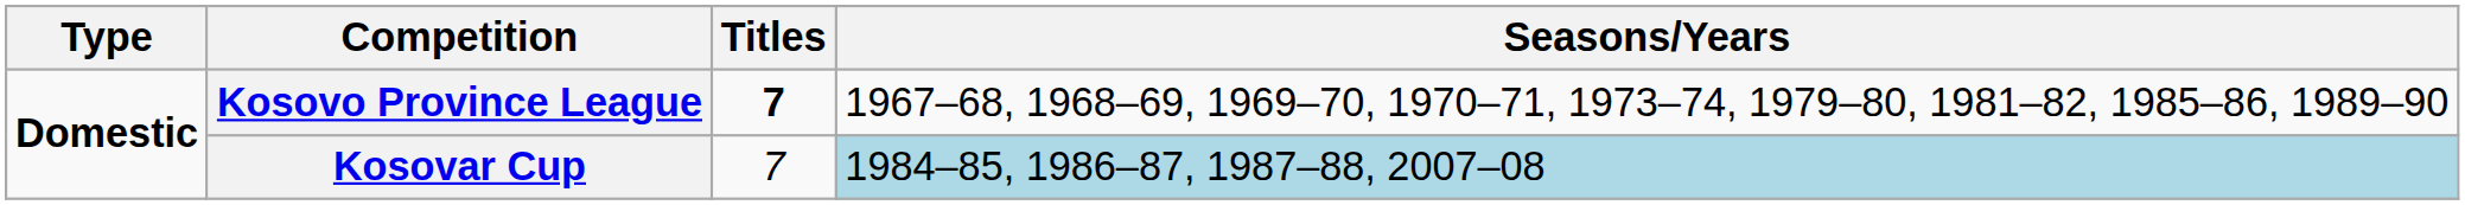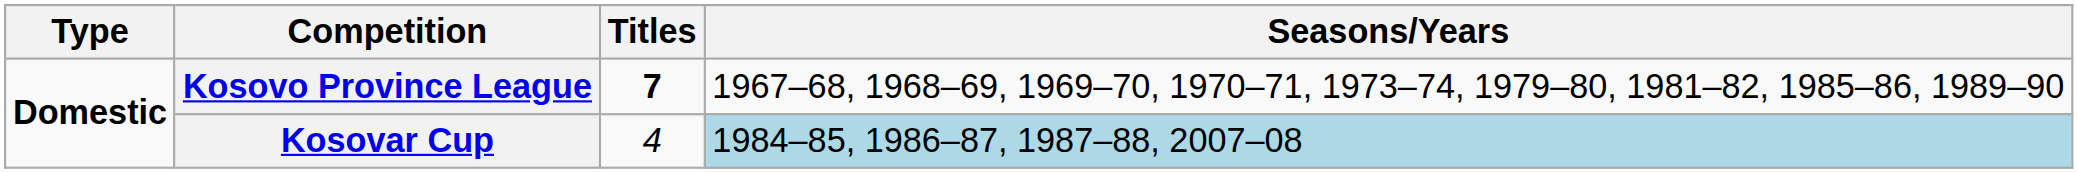Kosovar Cup | Titles: 7 -> 4
